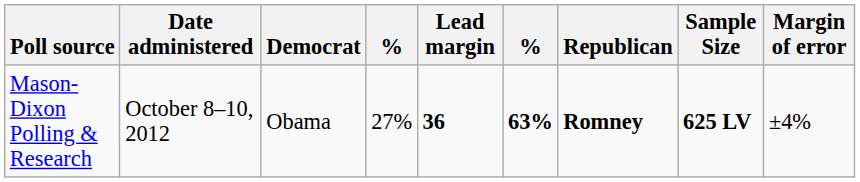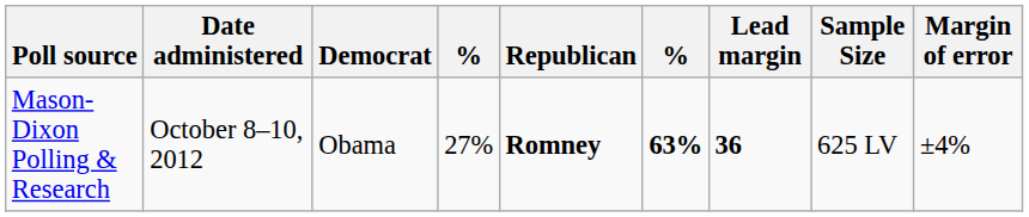columns swapped: Republican <-> Lead margin
Mason-Dixon Polling & Research | Sample Size: bold -> normal
